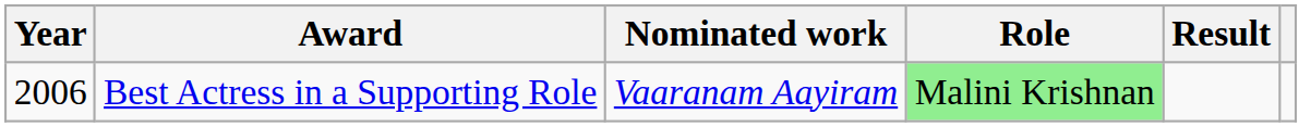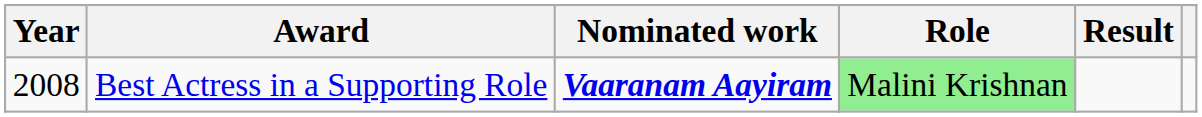Best Actress in a Supporting Role | Year: 2006 -> 2008
Best Actress in a Supporting Role | Nominated work: normal -> bold
